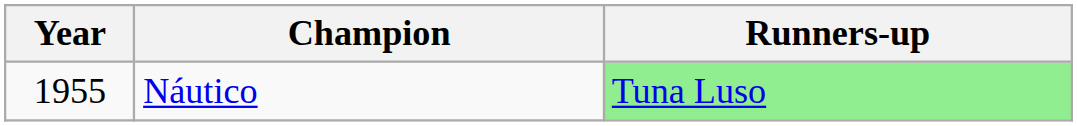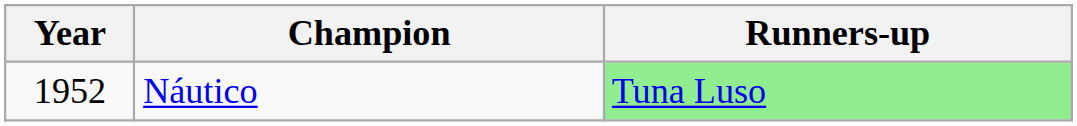Náutico | Year: 1955 -> 1952
